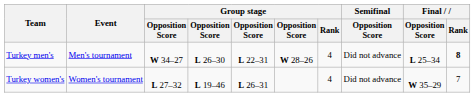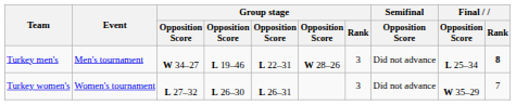Turkey men's | column 4: L 26–30 -> L 19–46
Turkey men's | Group stage / Rank: 4 -> 3
Turkey women's | column 4: L 19–46 -> L 26–30
Turkey women's | Group stage / Rank: 4 -> 3
